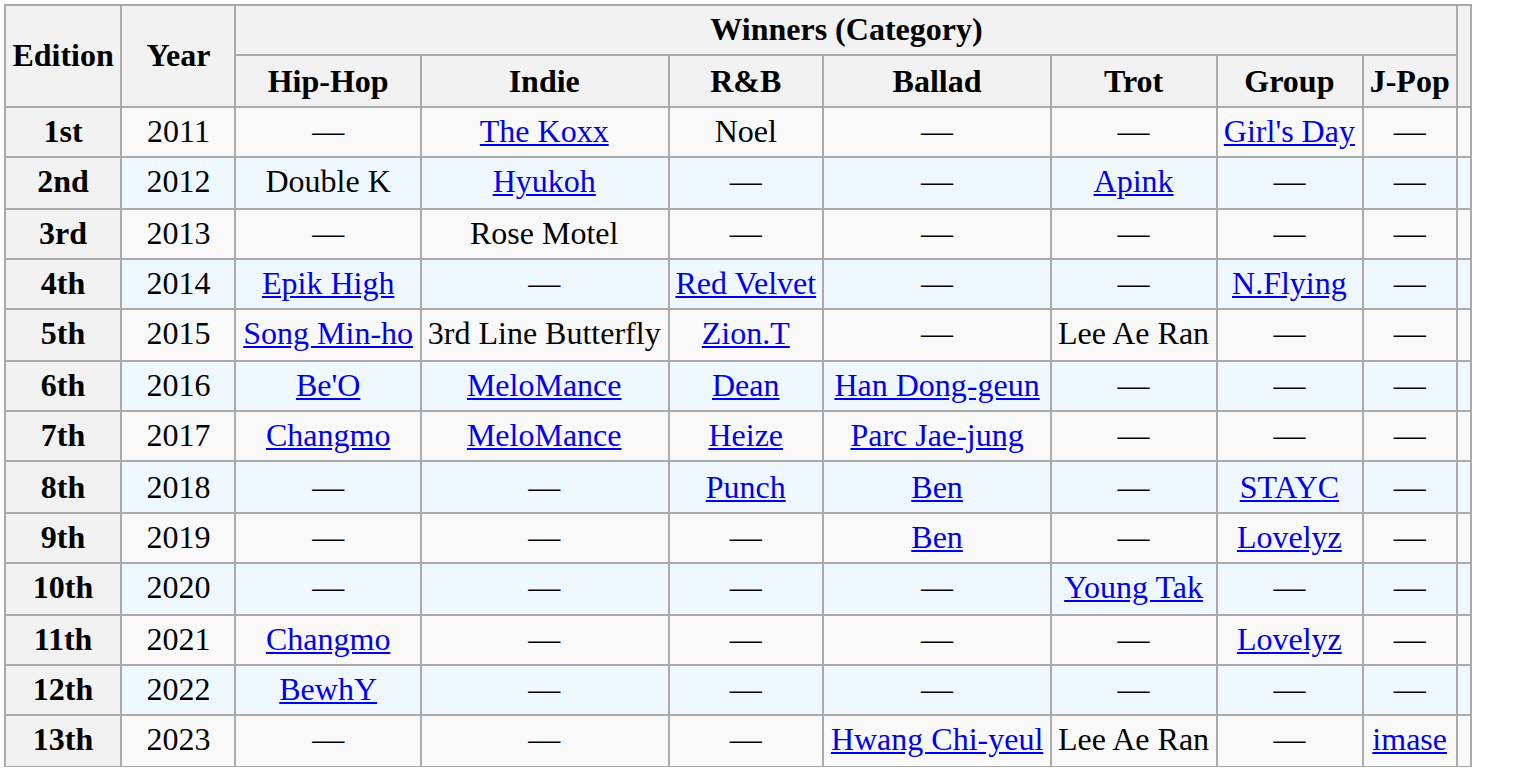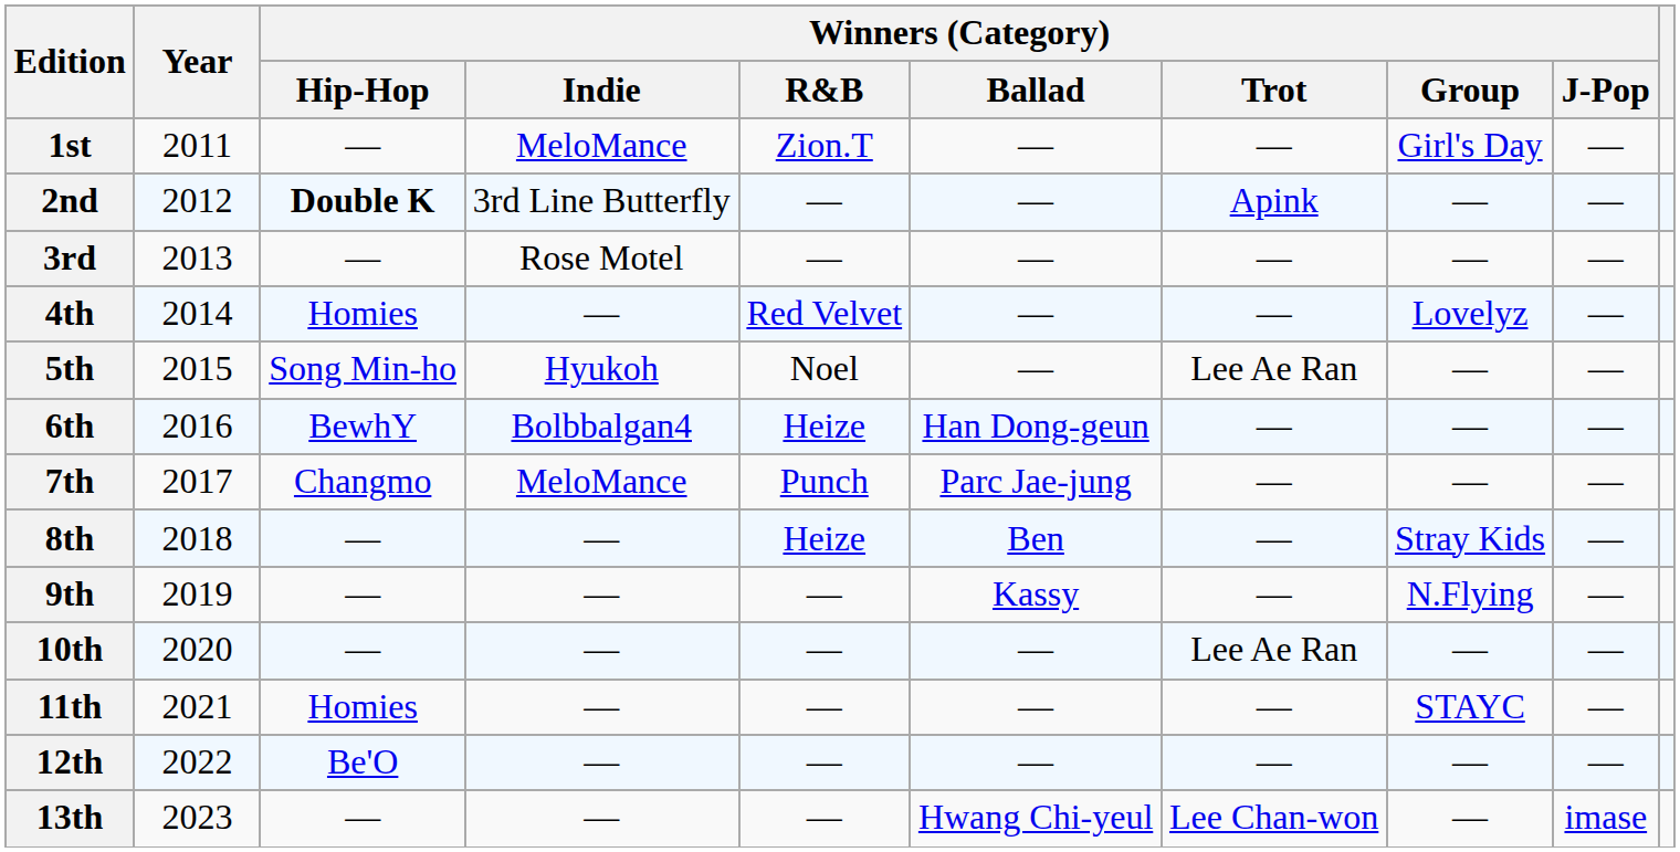1st | Winners (Category) / Indie: The Koxx -> MeloMance
1st | Winners (Category) / R&B: Noel -> Zion.T
2nd | Winners (Category) / Hip-Hop: normal -> bold
2nd | Winners (Category) / Indie: Hyukoh -> 3rd Line Butterfly
4th | Winners (Category) / Hip-Hop: Epik High -> Homies
4th | Winners (Category) / Group: N.Flying -> Lovelyz
5th | Winners (Category) / Indie: 3rd Line Butterfly -> Hyukoh
5th | Winners (Category) / R&B: Zion.T -> Noel
6th | Winners (Category) / Hip-Hop: Be'O -> BewhY
6th | Winners (Category) / Indie: MeloMance -> Bolbbalgan4
6th | Winners (Category) / R&B: Dean -> Heize
7th | Winners (Category) / R&B: Heize -> Punch
8th | Winners (Category) / R&B: Punch -> Heize
8th | Winners (Category) / Group: STAYC -> Stray Kids
9th | Winners (Category) / Ballad: Ben -> Kassy
9th | Winners (Category) / Group: Lovelyz -> N.Flying
10th | Winners (Category) / Trot: Young Tak -> Lee Ae Ran
11th | Winners (Category) / Hip-Hop: Changmo -> Homies
11th | Winners (Category) / Group: Lovelyz -> STAYC
12th | Winners (Category) / Hip-Hop: BewhY -> Be'O
13th | Winners (Category) / Trot: Lee Ae Ran -> Lee Chan-won
